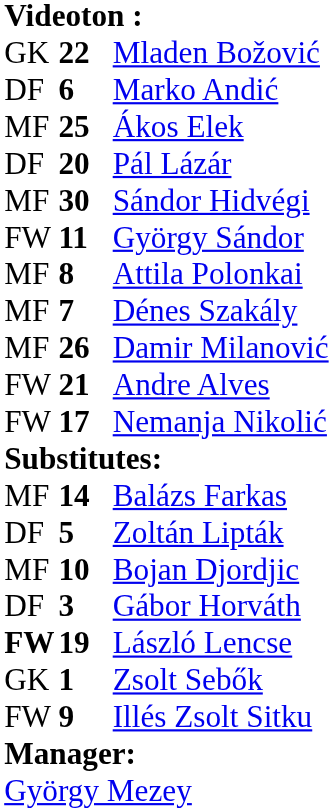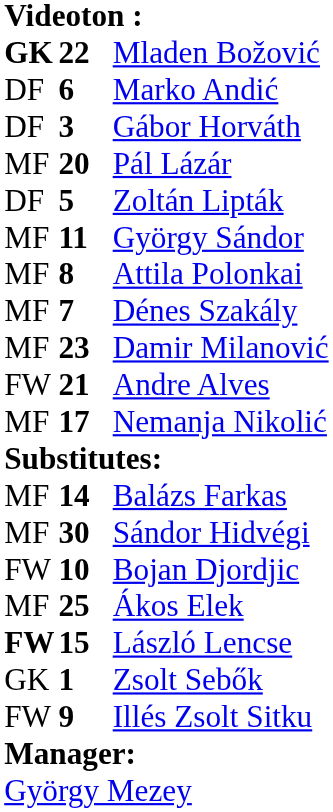Mladen Božović | column 1: normal -> bold
rows swapped: Gábor Horváth <-> Ákos Elek
Pál Lázár | column 1: DF -> MF
rows swapped: Zoltán Lipták <-> Sándor Hidvégi
György Sándor | column 1: FW -> MF
Damir Milanović | column 2: 26 -> 23
Nemanja Nikolić | column 1: FW -> MF
Bojan Djordjic | column 1: MF -> FW
László Lencse | column 2: 19 -> 15
